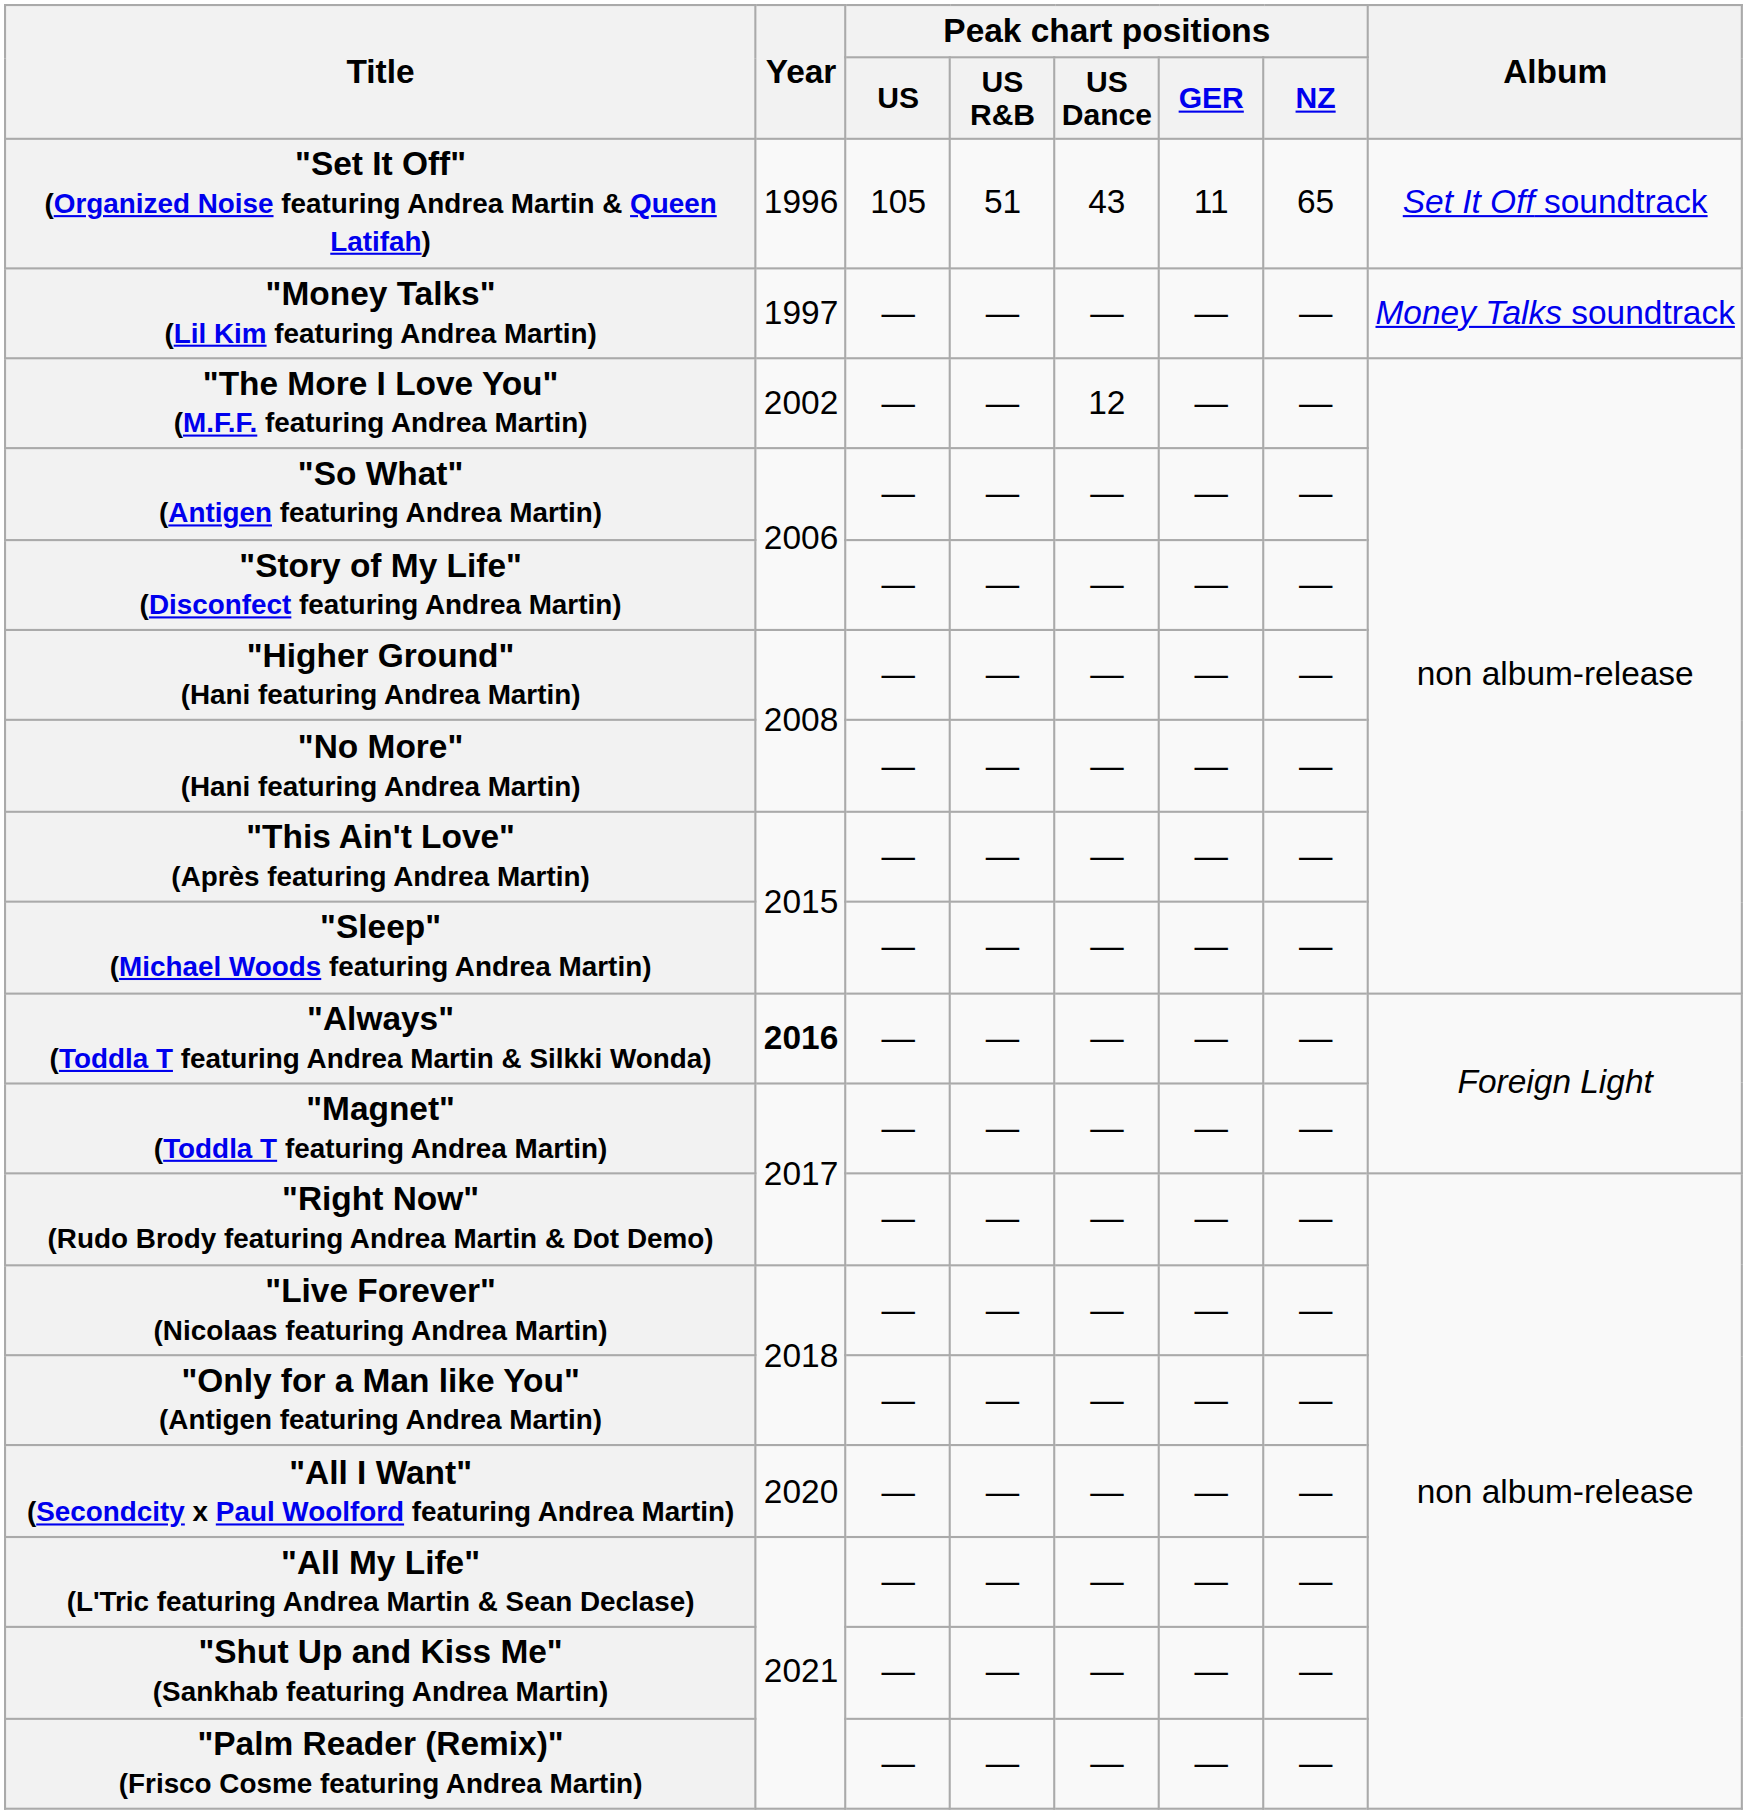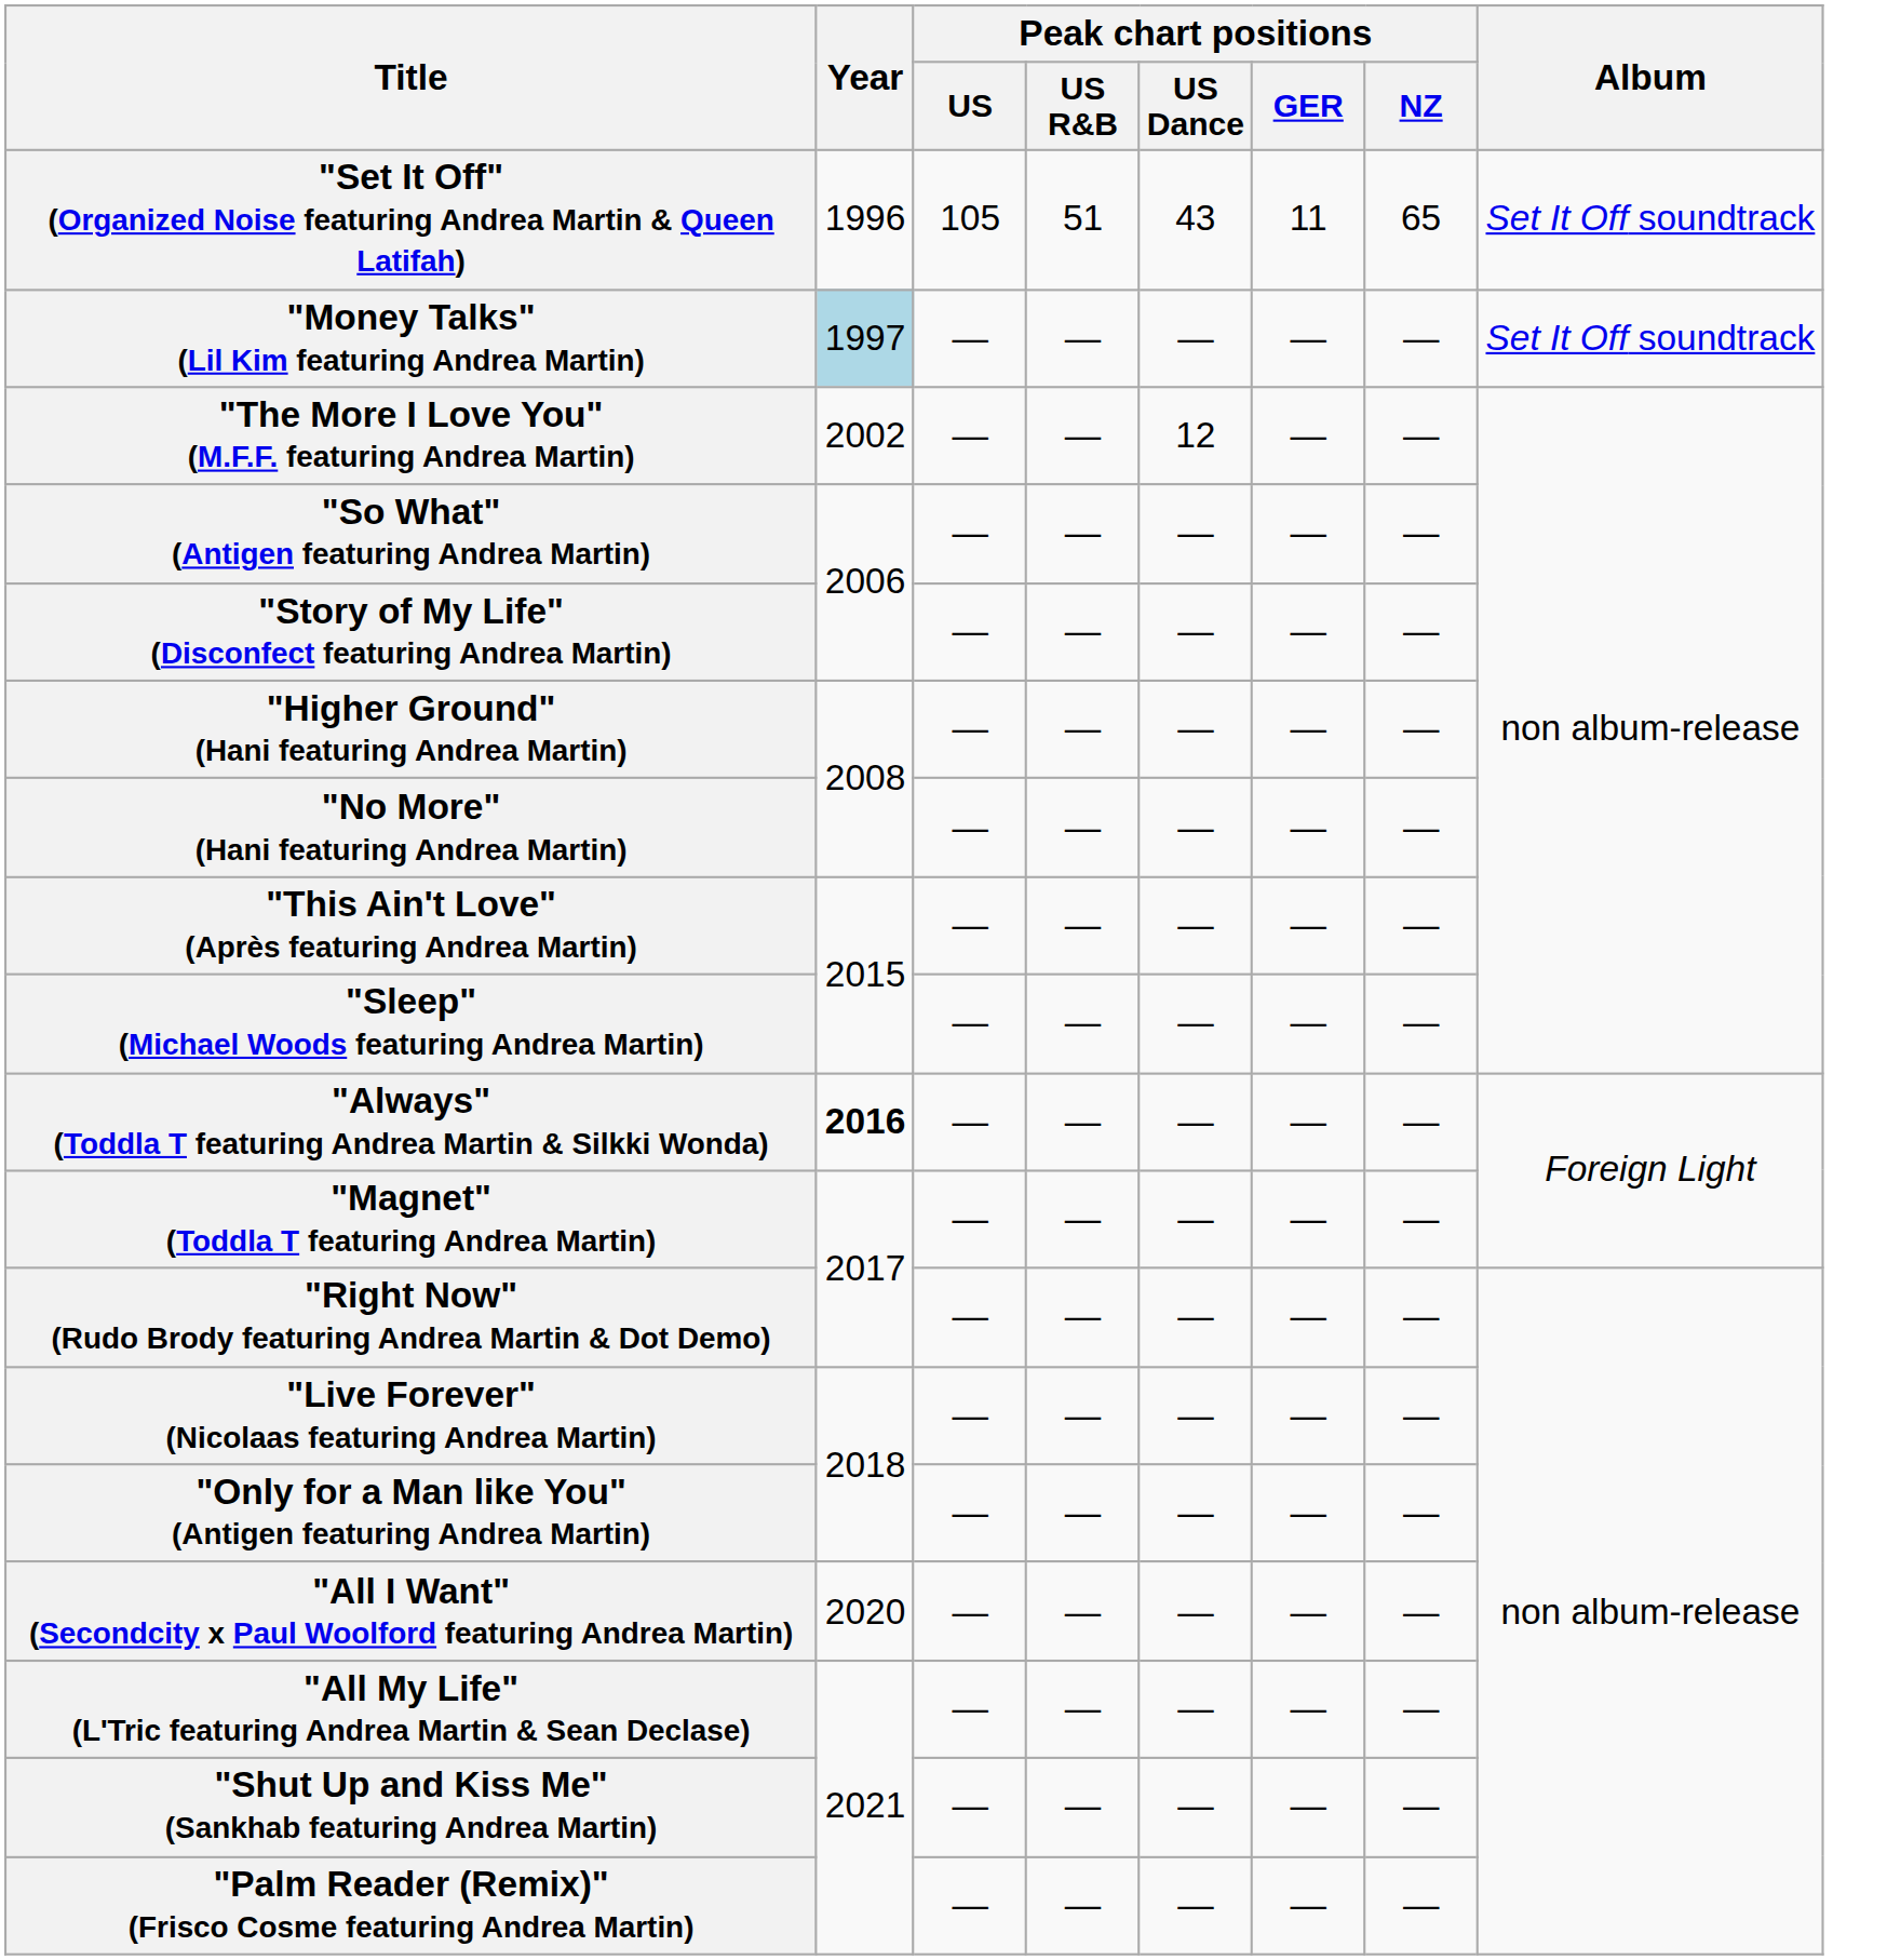"Money Talks" (Lil Kim featuring Andrea Martin) | Year: no background -> lightblue background
"Money Talks" (Lil Kim featuring Andrea Martin) | Album: Money Talks soundtrack -> Set It Off soundtrack
